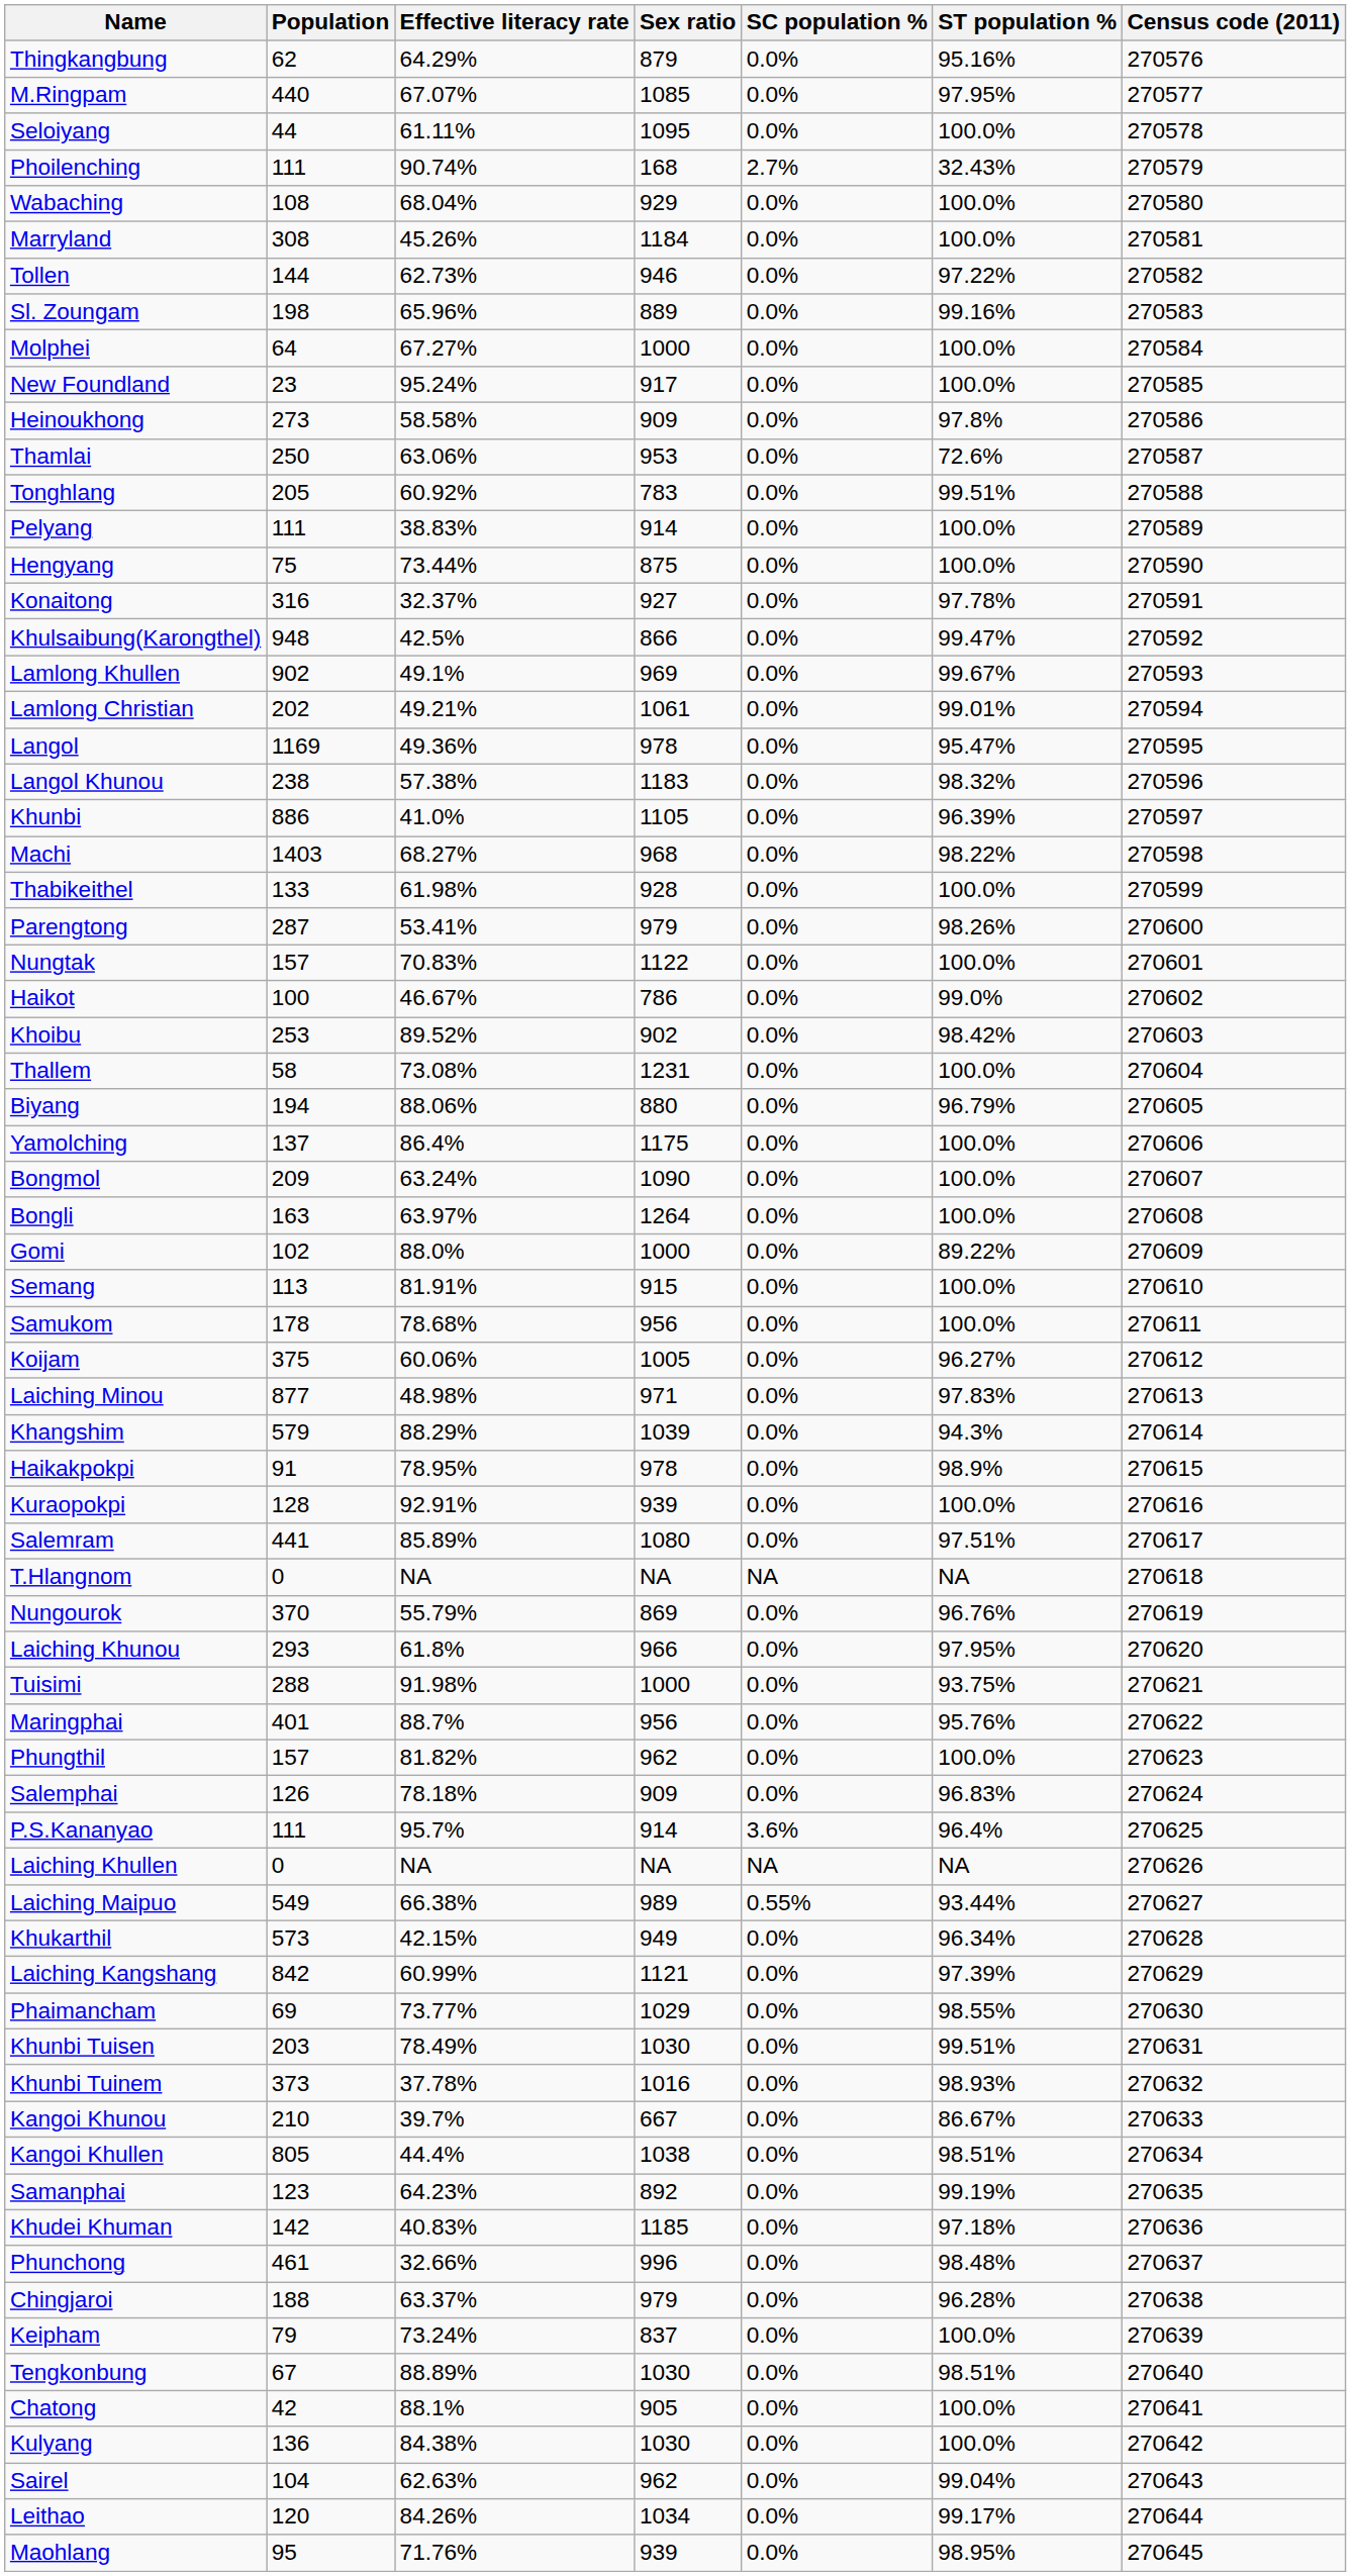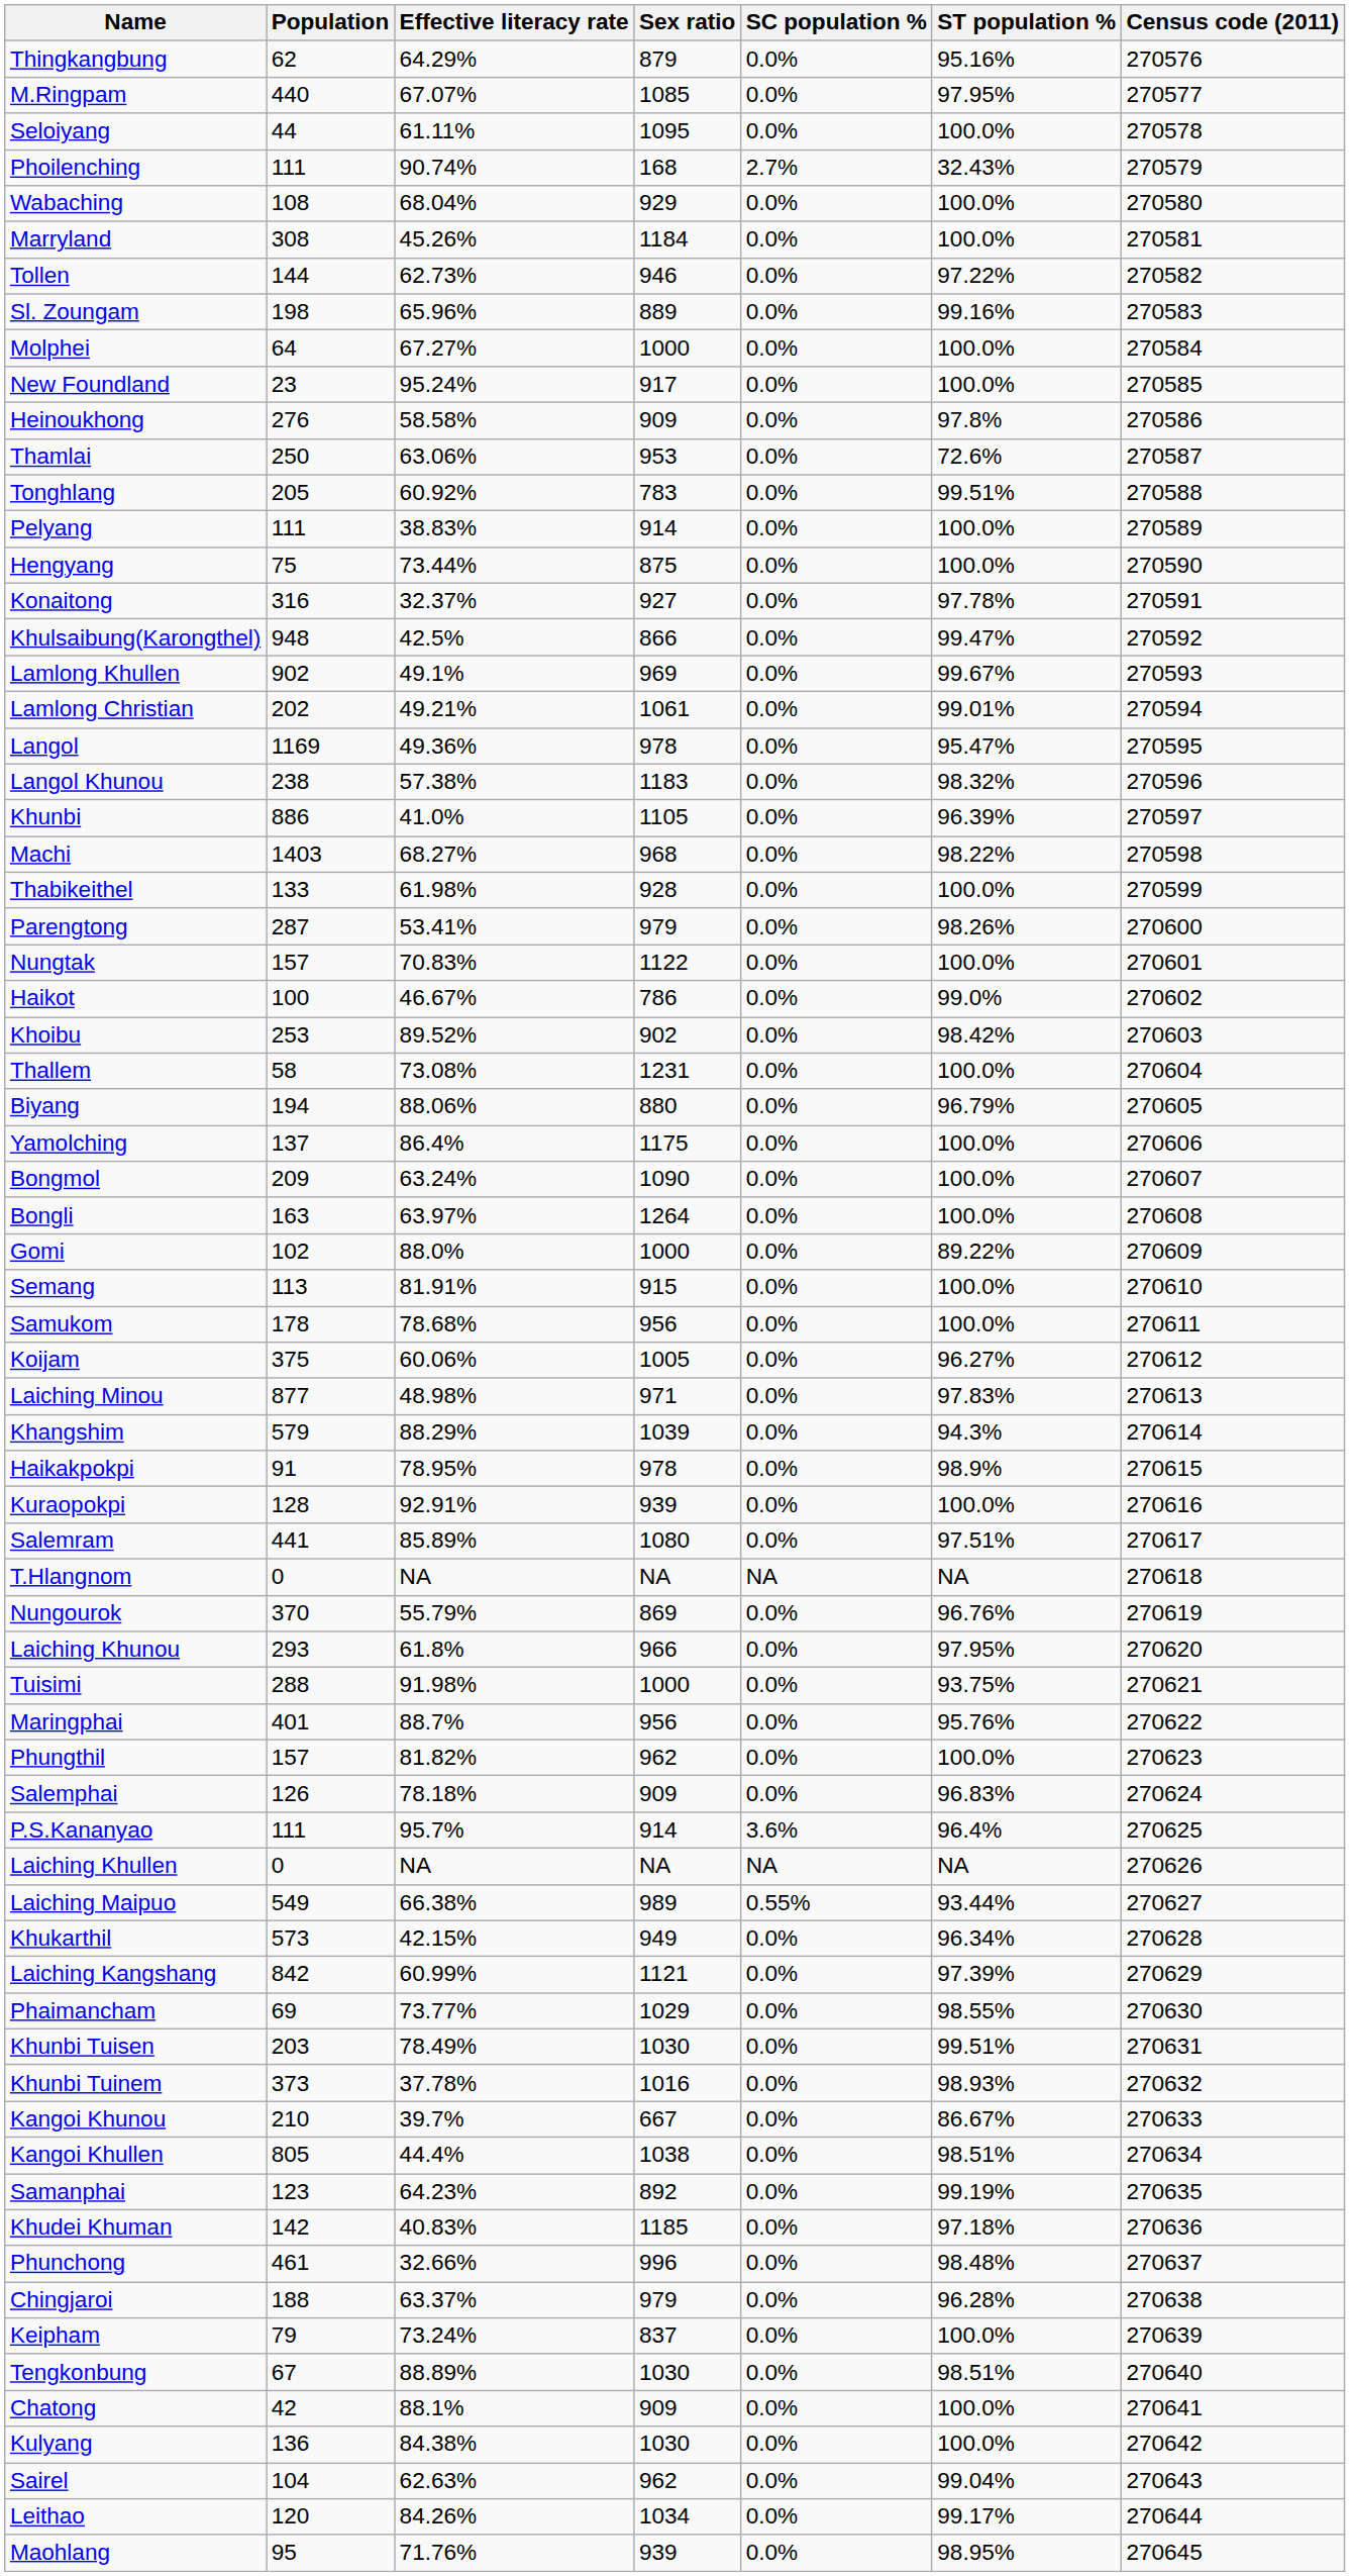Heinoukhong | Population: 273 -> 276
Chatong | Sex ratio: 905 -> 909
